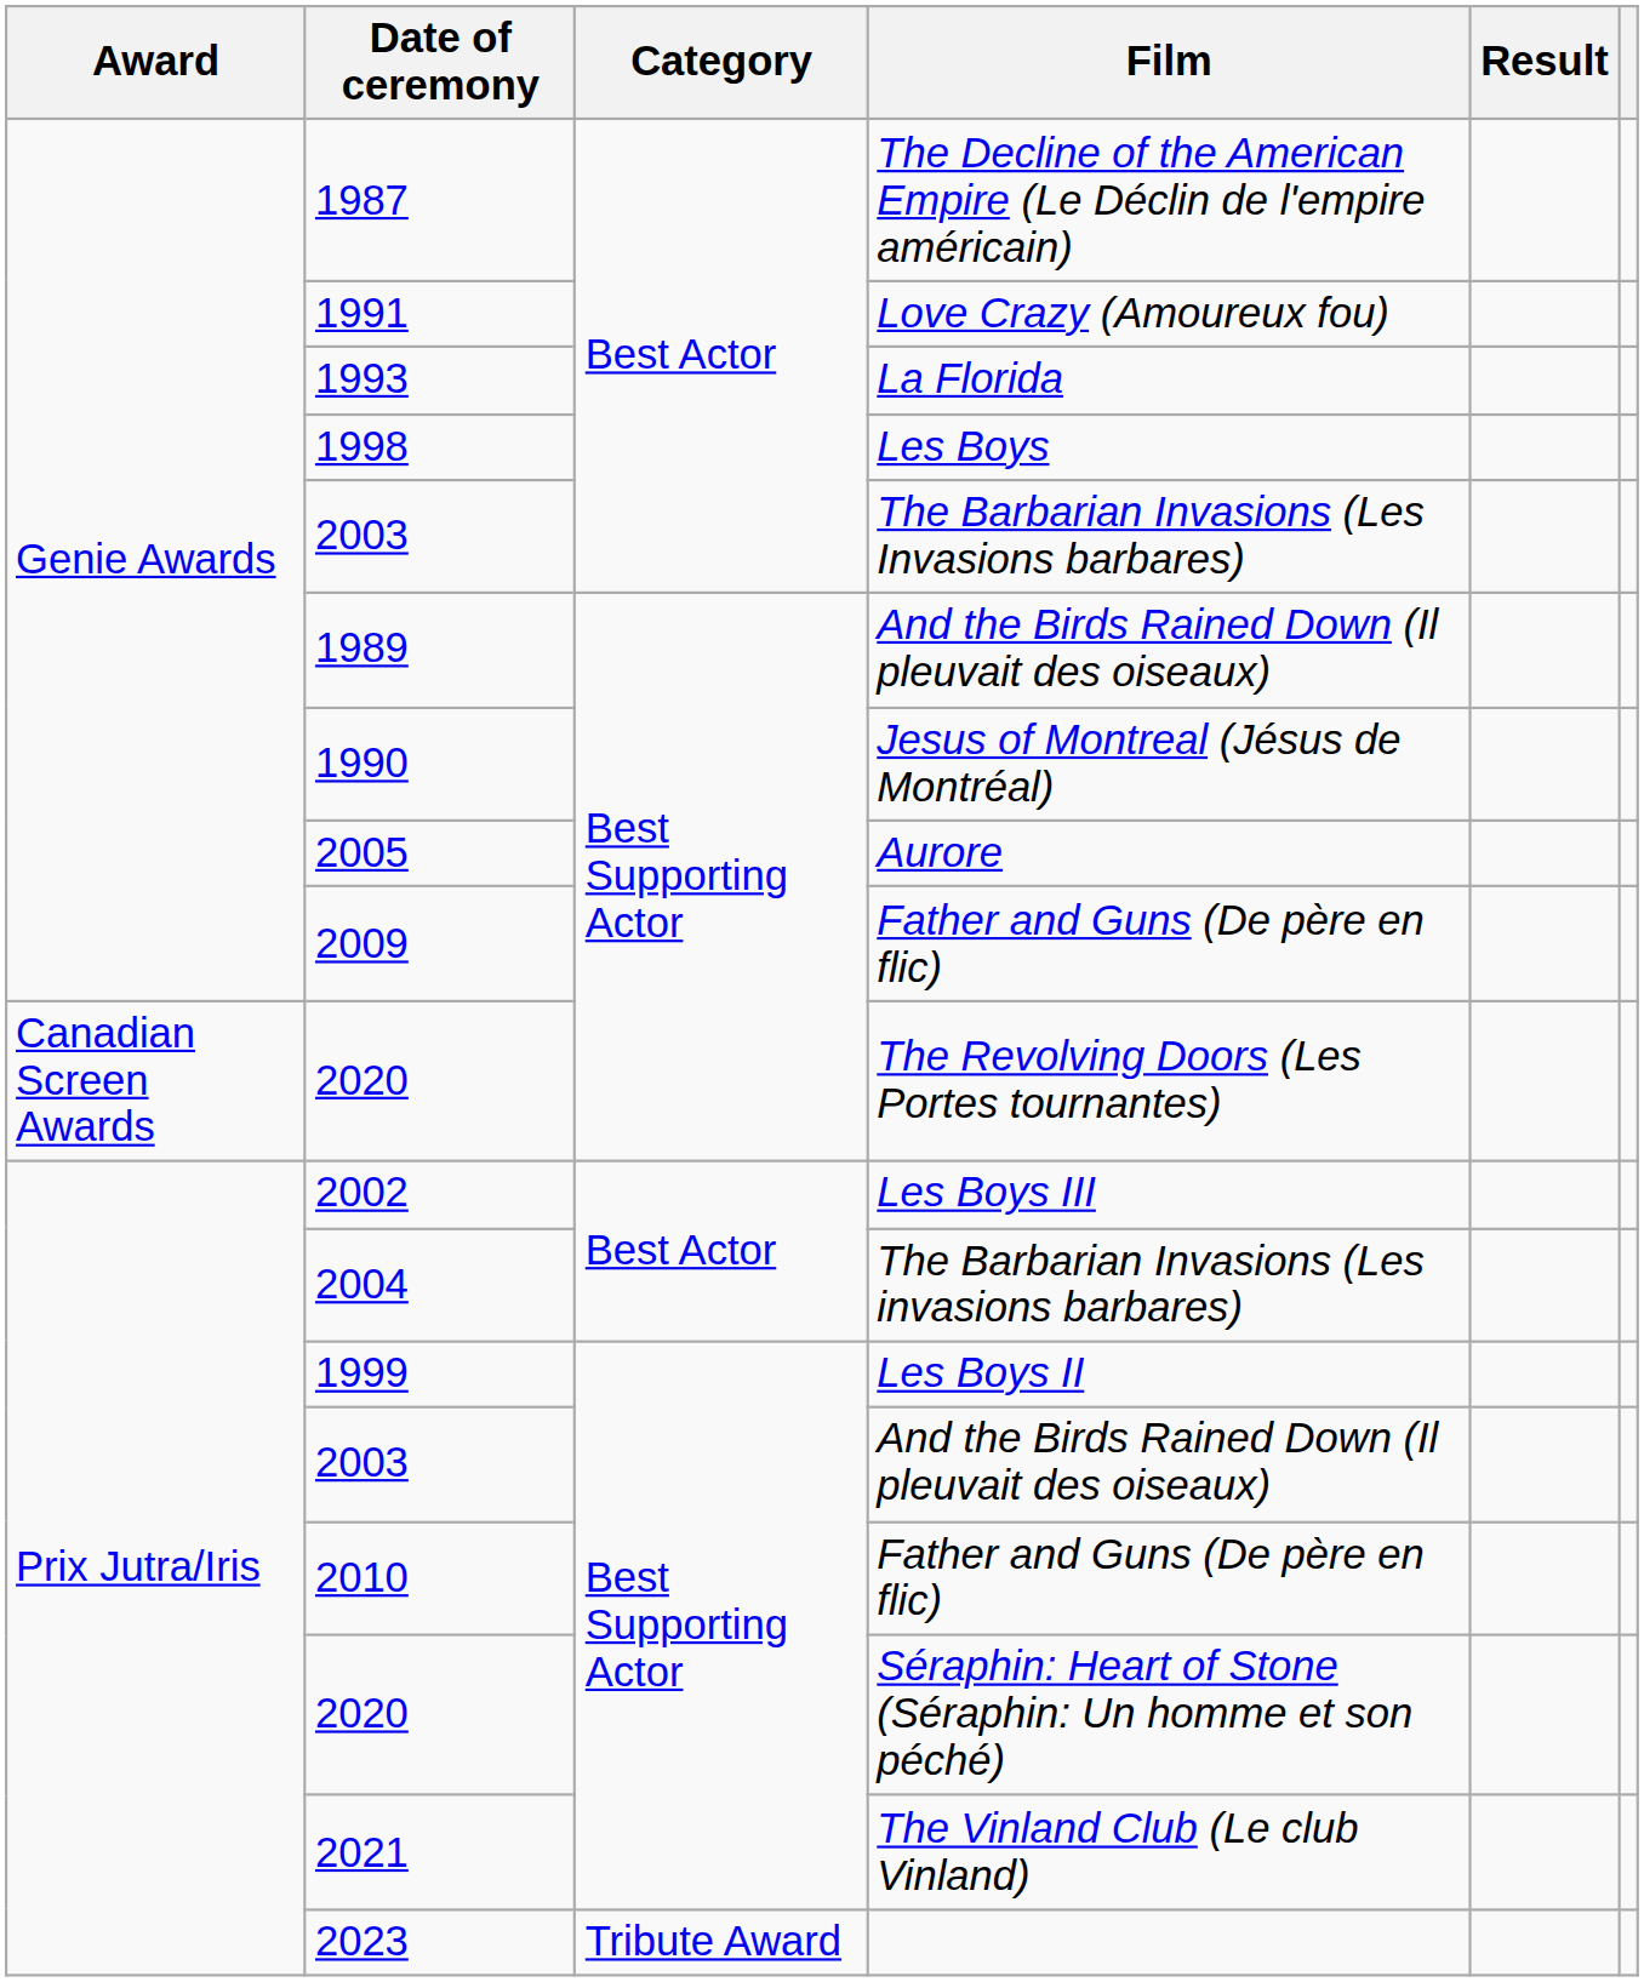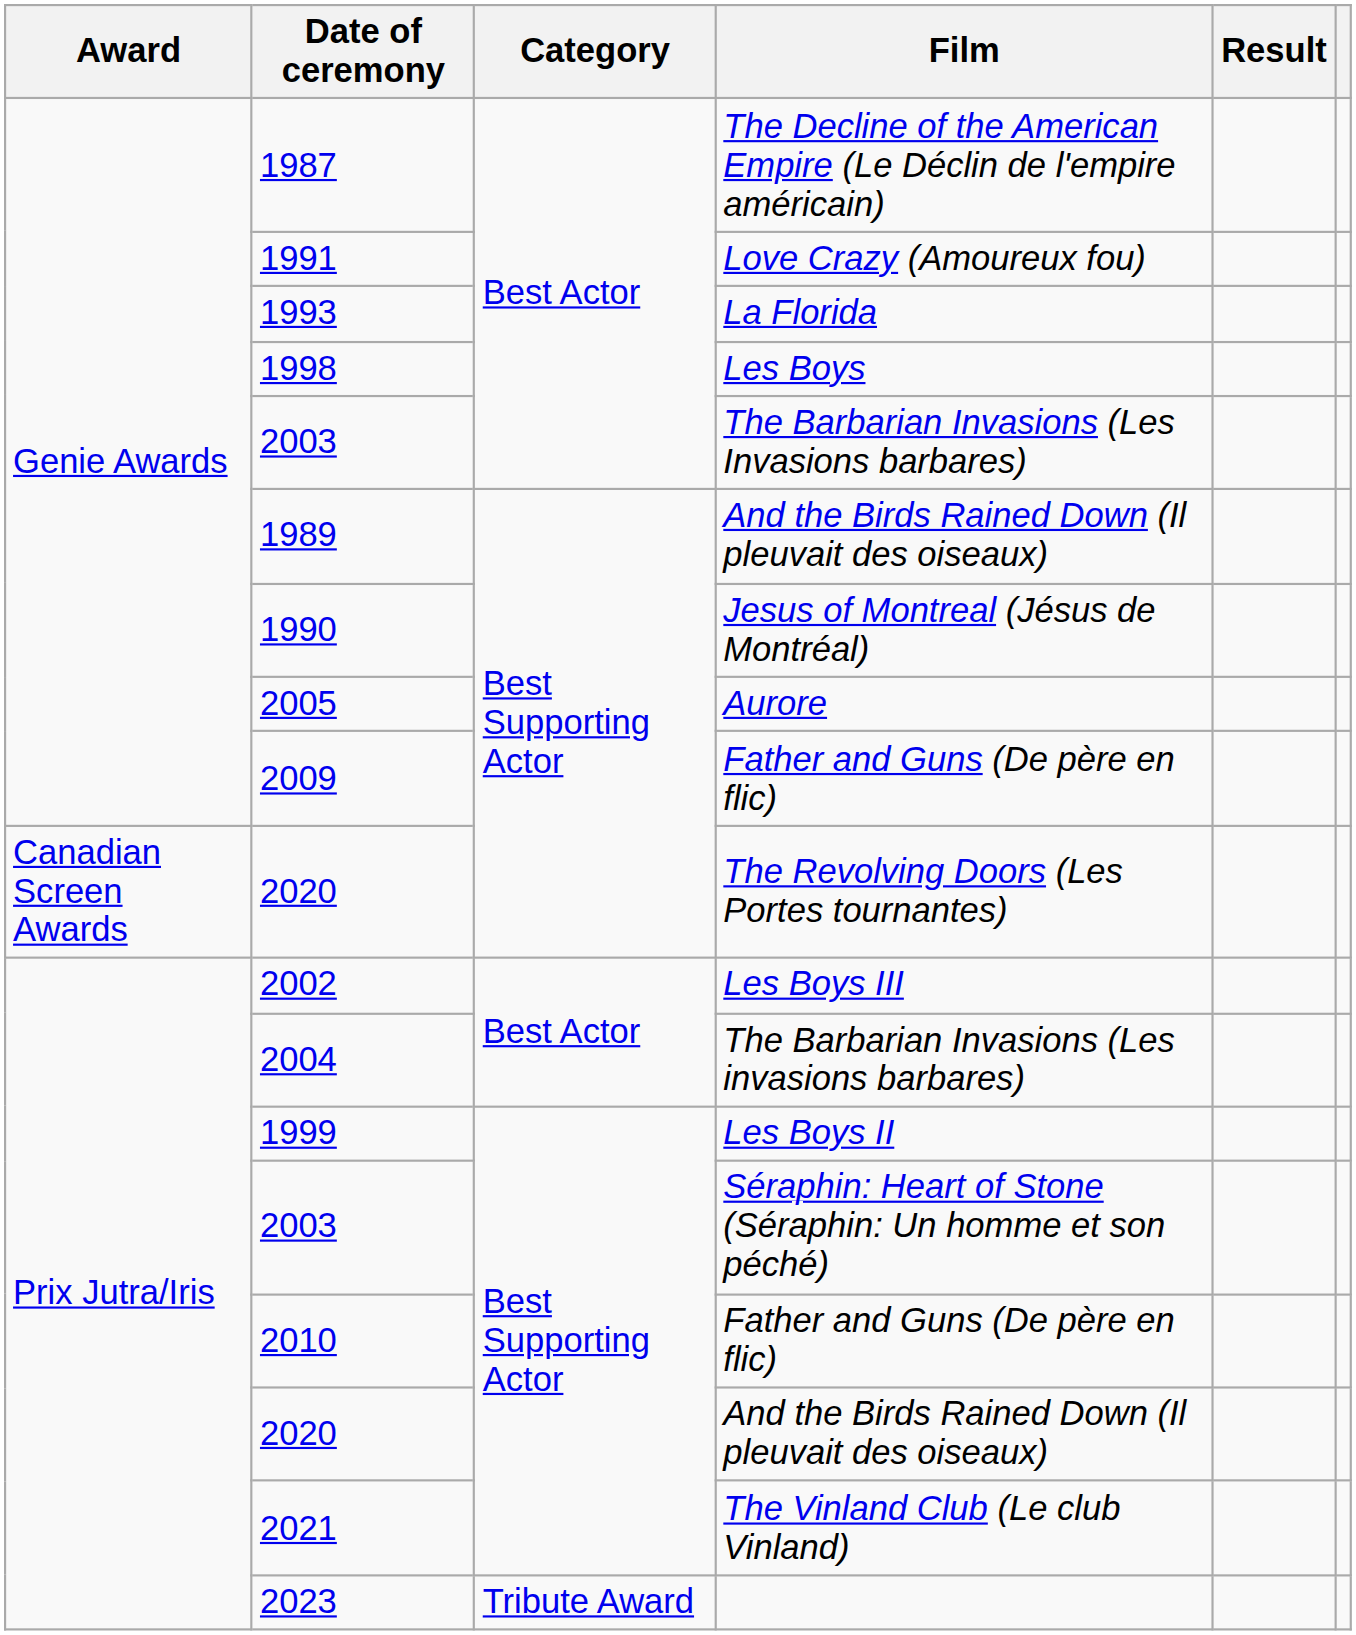Prix Jutra/Iris / 2003 | Film: And the Birds Rained Down (Il pleuvait des oiseaux) -> Séraphin: Heart of Stone (Séraphin: Un homme et son péché)
Prix Jutra/Iris / 2020 | Film: Séraphin: Heart of Stone (Séraphin: Un homme et son péché) -> And the Birds Rained Down (Il pleuvait des oiseaux)
